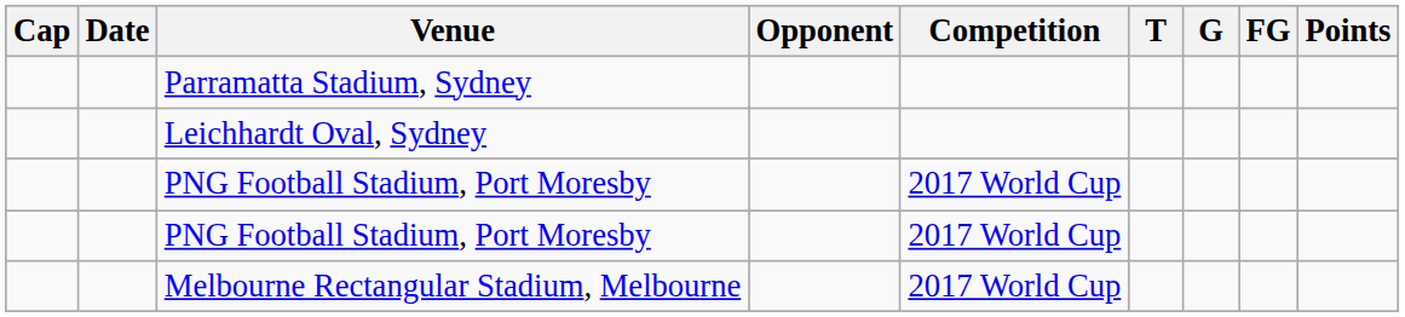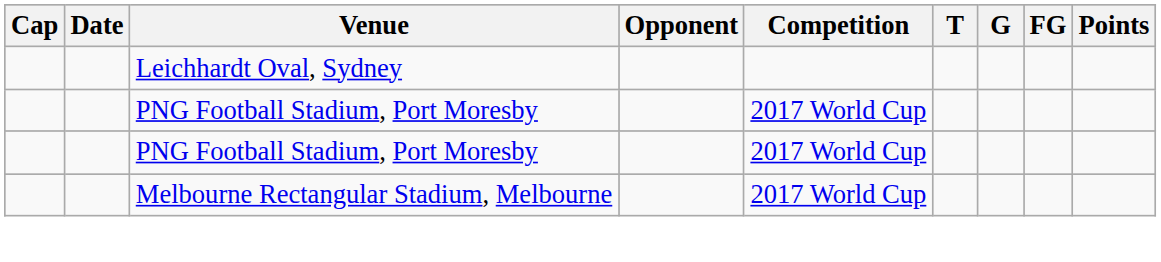- row: Parramatta Stadium, Sydney
